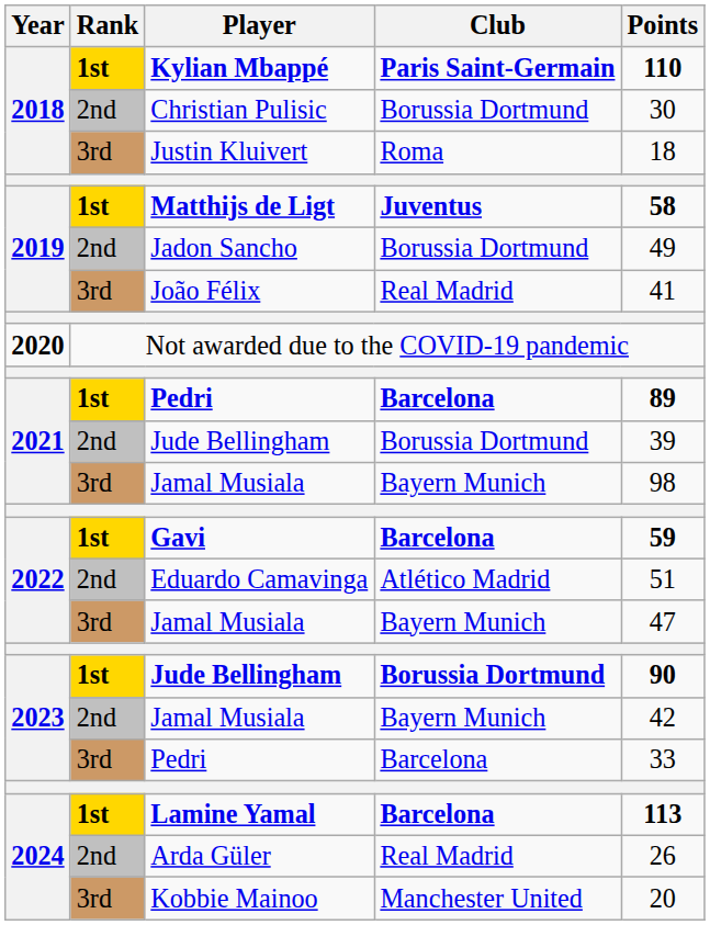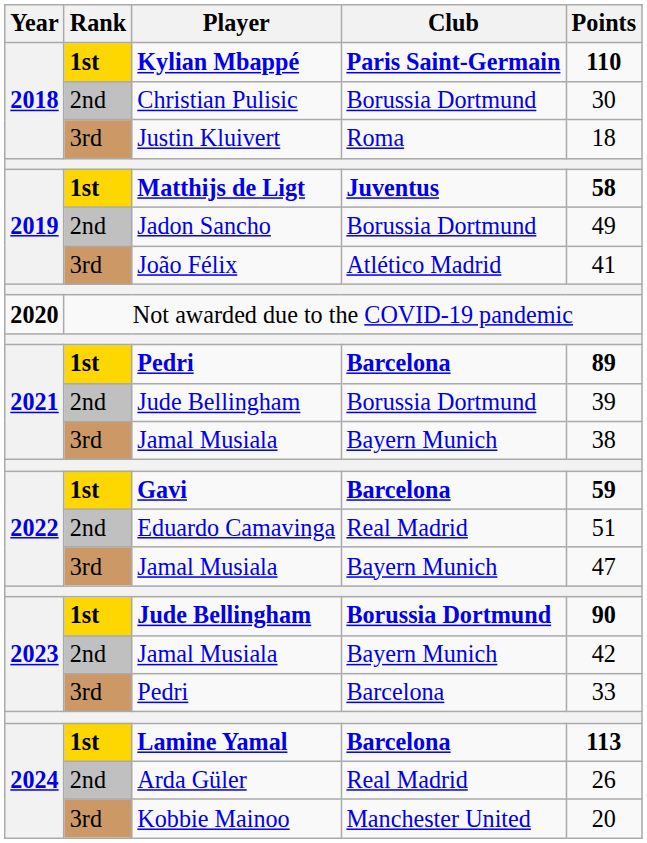João Félix | Club: Real Madrid -> Atlético Madrid
2021 / Jamal Musiala | Points: 98 -> 38
Eduardo Camavinga | Club: Atlético Madrid -> Real Madrid
